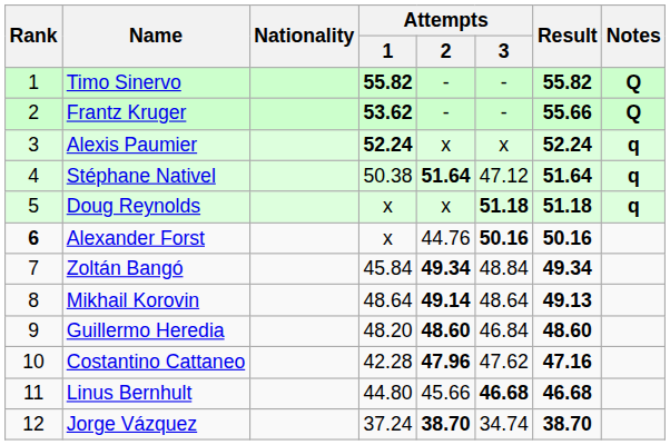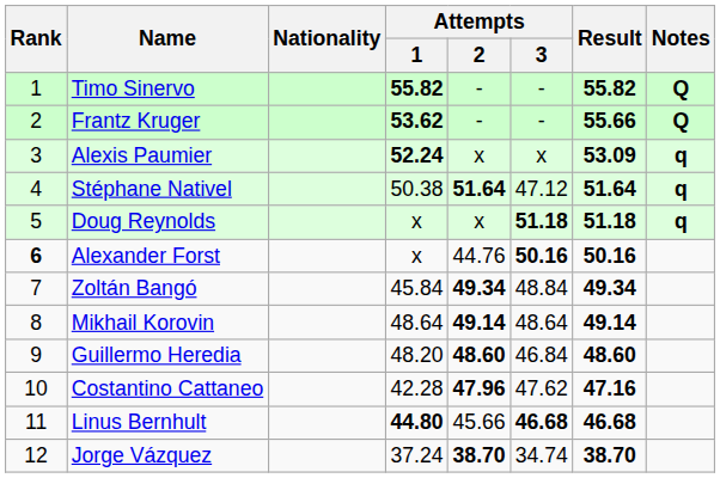Alexis Paumier | Result: 52.24 -> 53.09
Mikhail Korovin | Result: 49.13 -> 49.14
Linus Bernhult | Attempts / 1: normal -> bold
